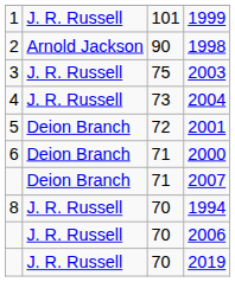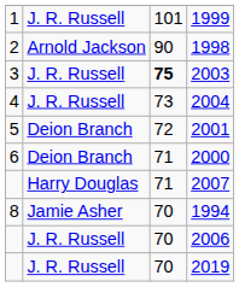2003 | column 3: normal -> bold
2007 | column 2: Deion Branch -> Harry Douglas
1994 | column 2: J. R. Russell -> Jamie Asher
